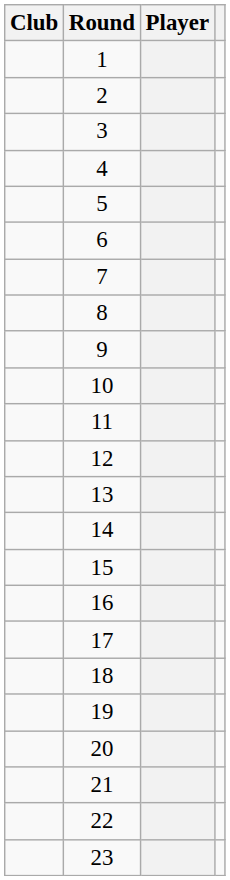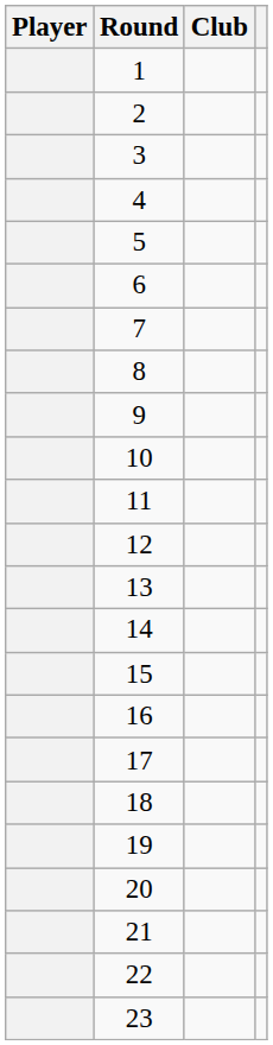columns swapped: Player <-> Club
